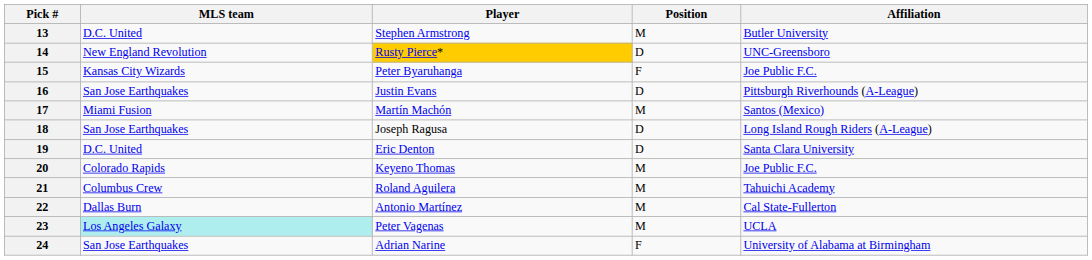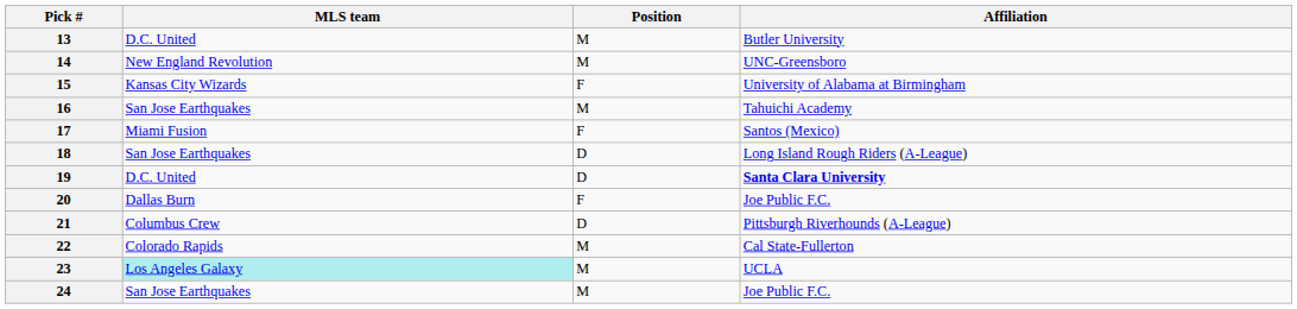- column: Player | Stephen Armstrong | Rusty Pierce* | Peter Byaruhanga | Justin Evans | Martín Machón | Joseph Ragusa | Eric Denton | Keyeno Thomas | Roland Aguilera | Antonio Martínez | Peter Vagenas | Adrian Narine
14 | Position: D -> M
15 | Affiliation: Joe Public F.C. -> University of Alabama at Birmingham
16 | Position: D -> M
16 | Affiliation: Pittsburgh Riverhounds (A-League) -> Tahuichi Academy
17 | Position: M -> F
19 | Affiliation: normal -> bold
20 | MLS team: Colorado Rapids -> Dallas Burn
20 | Position: M -> F
21 | Position: M -> D
21 | Affiliation: Tahuichi Academy -> Pittsburgh Riverhounds (A-League)
22 | MLS team: Dallas Burn -> Colorado Rapids
24 | Position: F -> M
24 | Affiliation: University of Alabama at Birmingham -> Joe Public F.C.
